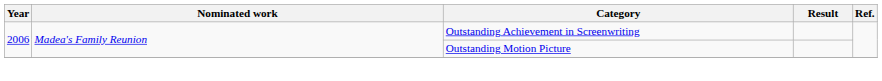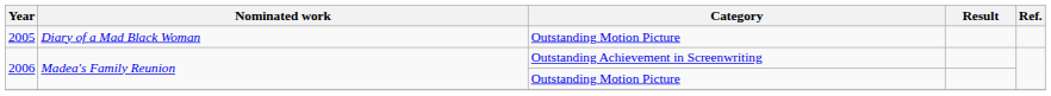+ row: 2005 | Diary of a Mad Black Woman | Outstanding Motion Picture
